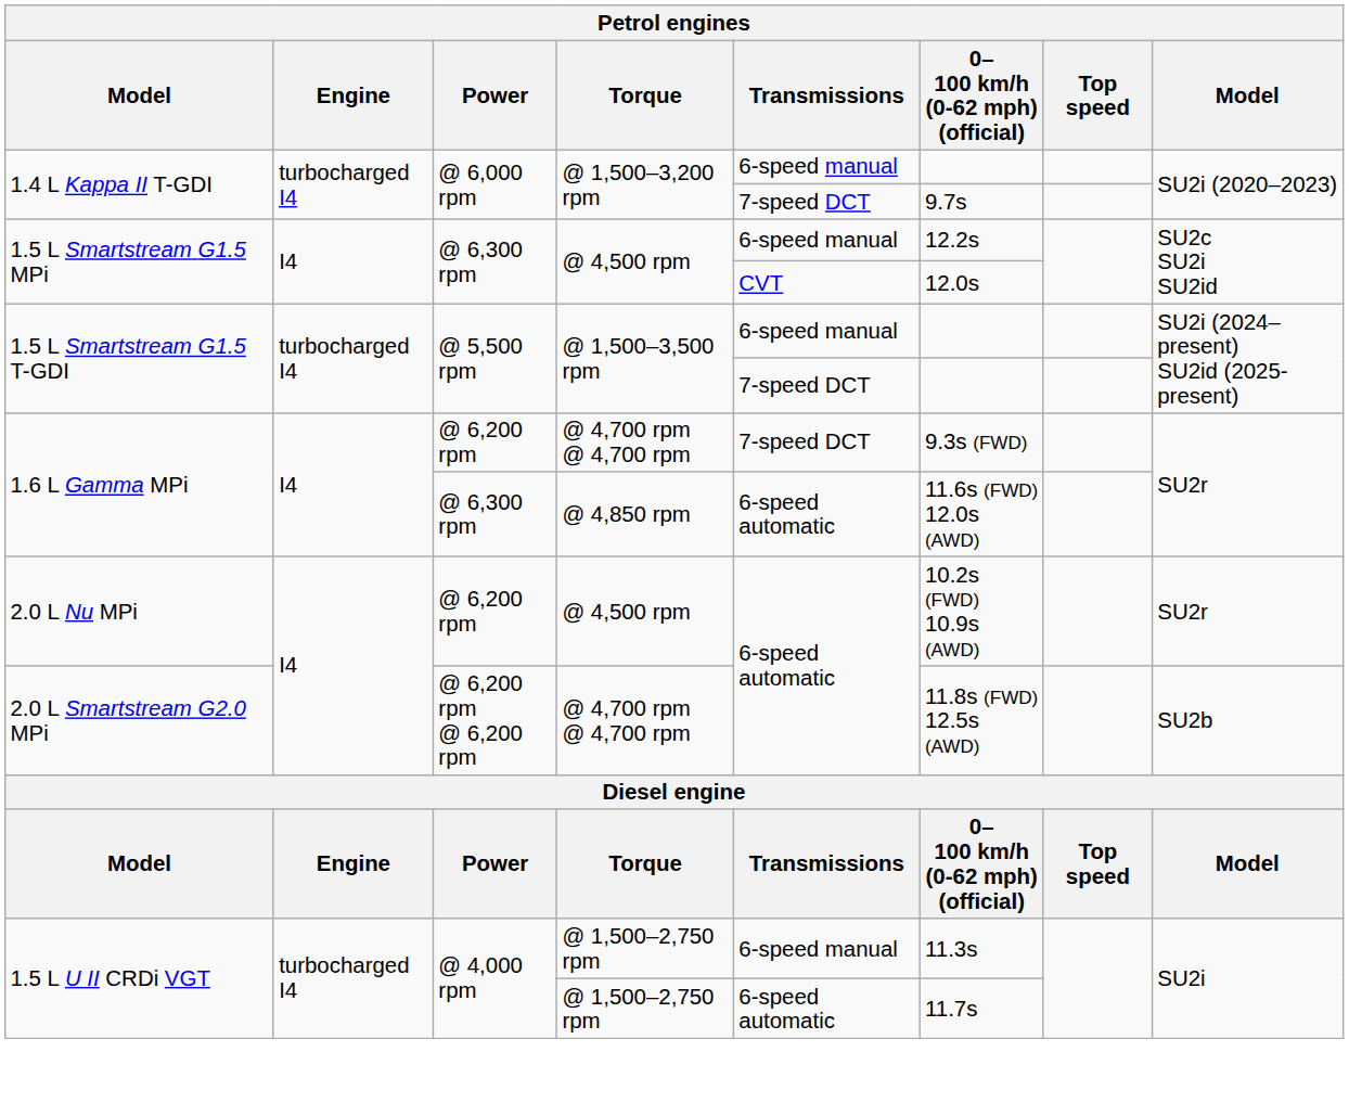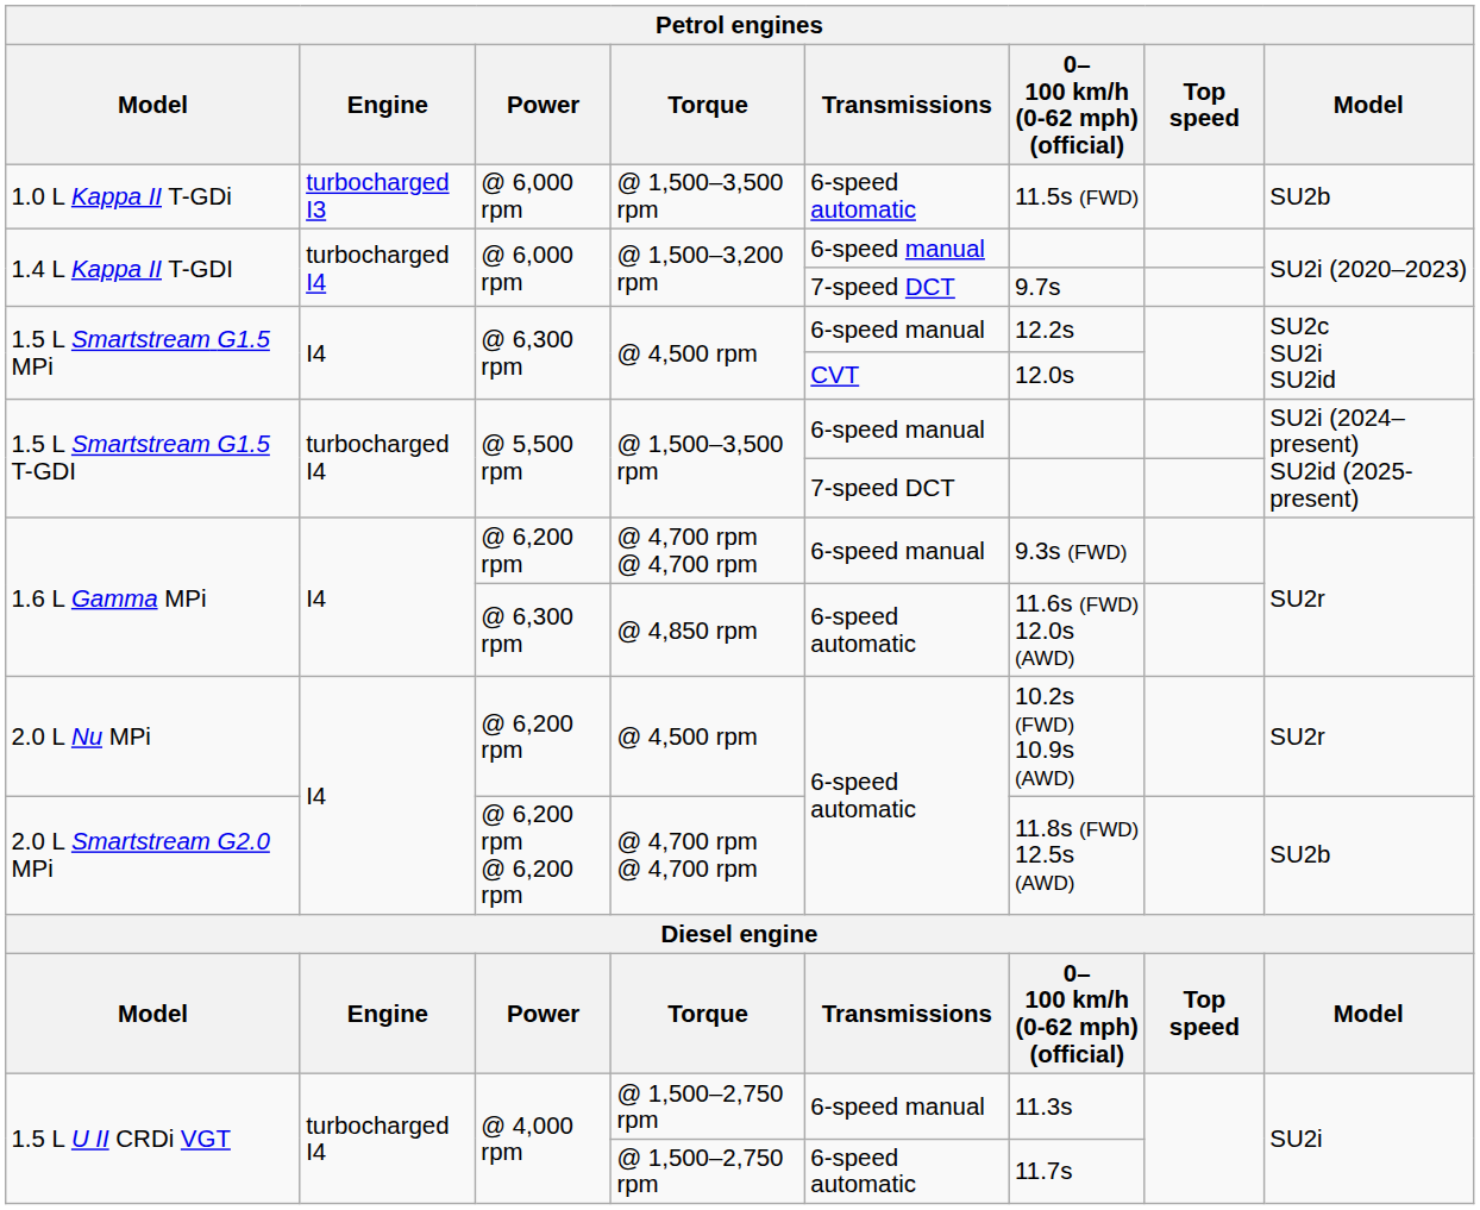+ row: 1.0 L Kappa II T-GDi | turbocharged I3 | @ 6,000 rpm | @ 1,500–3,500 rpm | 6-speed automatic | 11.5s (FWD) | SU2b
1.6 L Gamma MPi / @ 6,200 rpm | Transmissions: 7-speed DCT -> 6-speed manual
